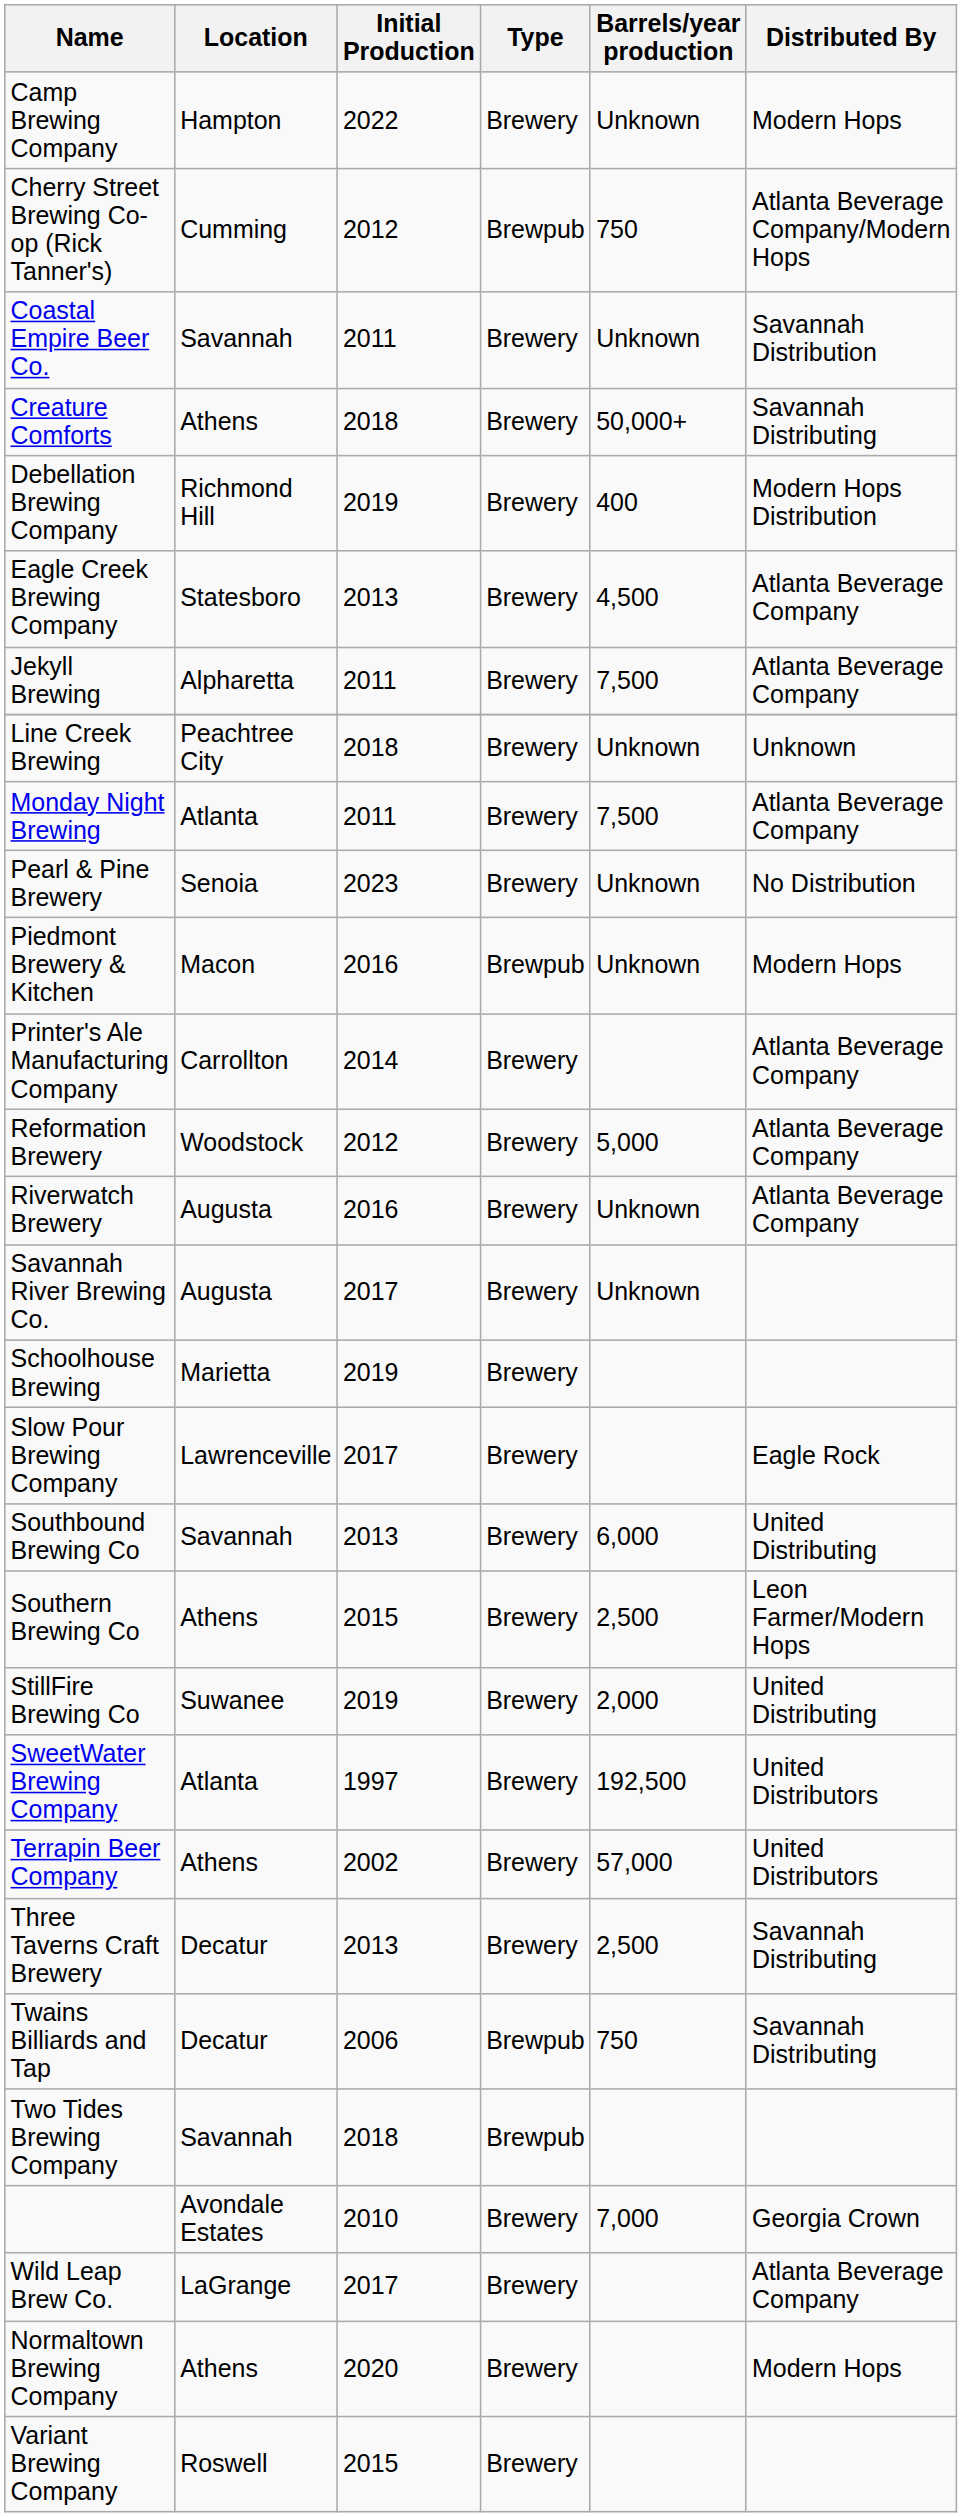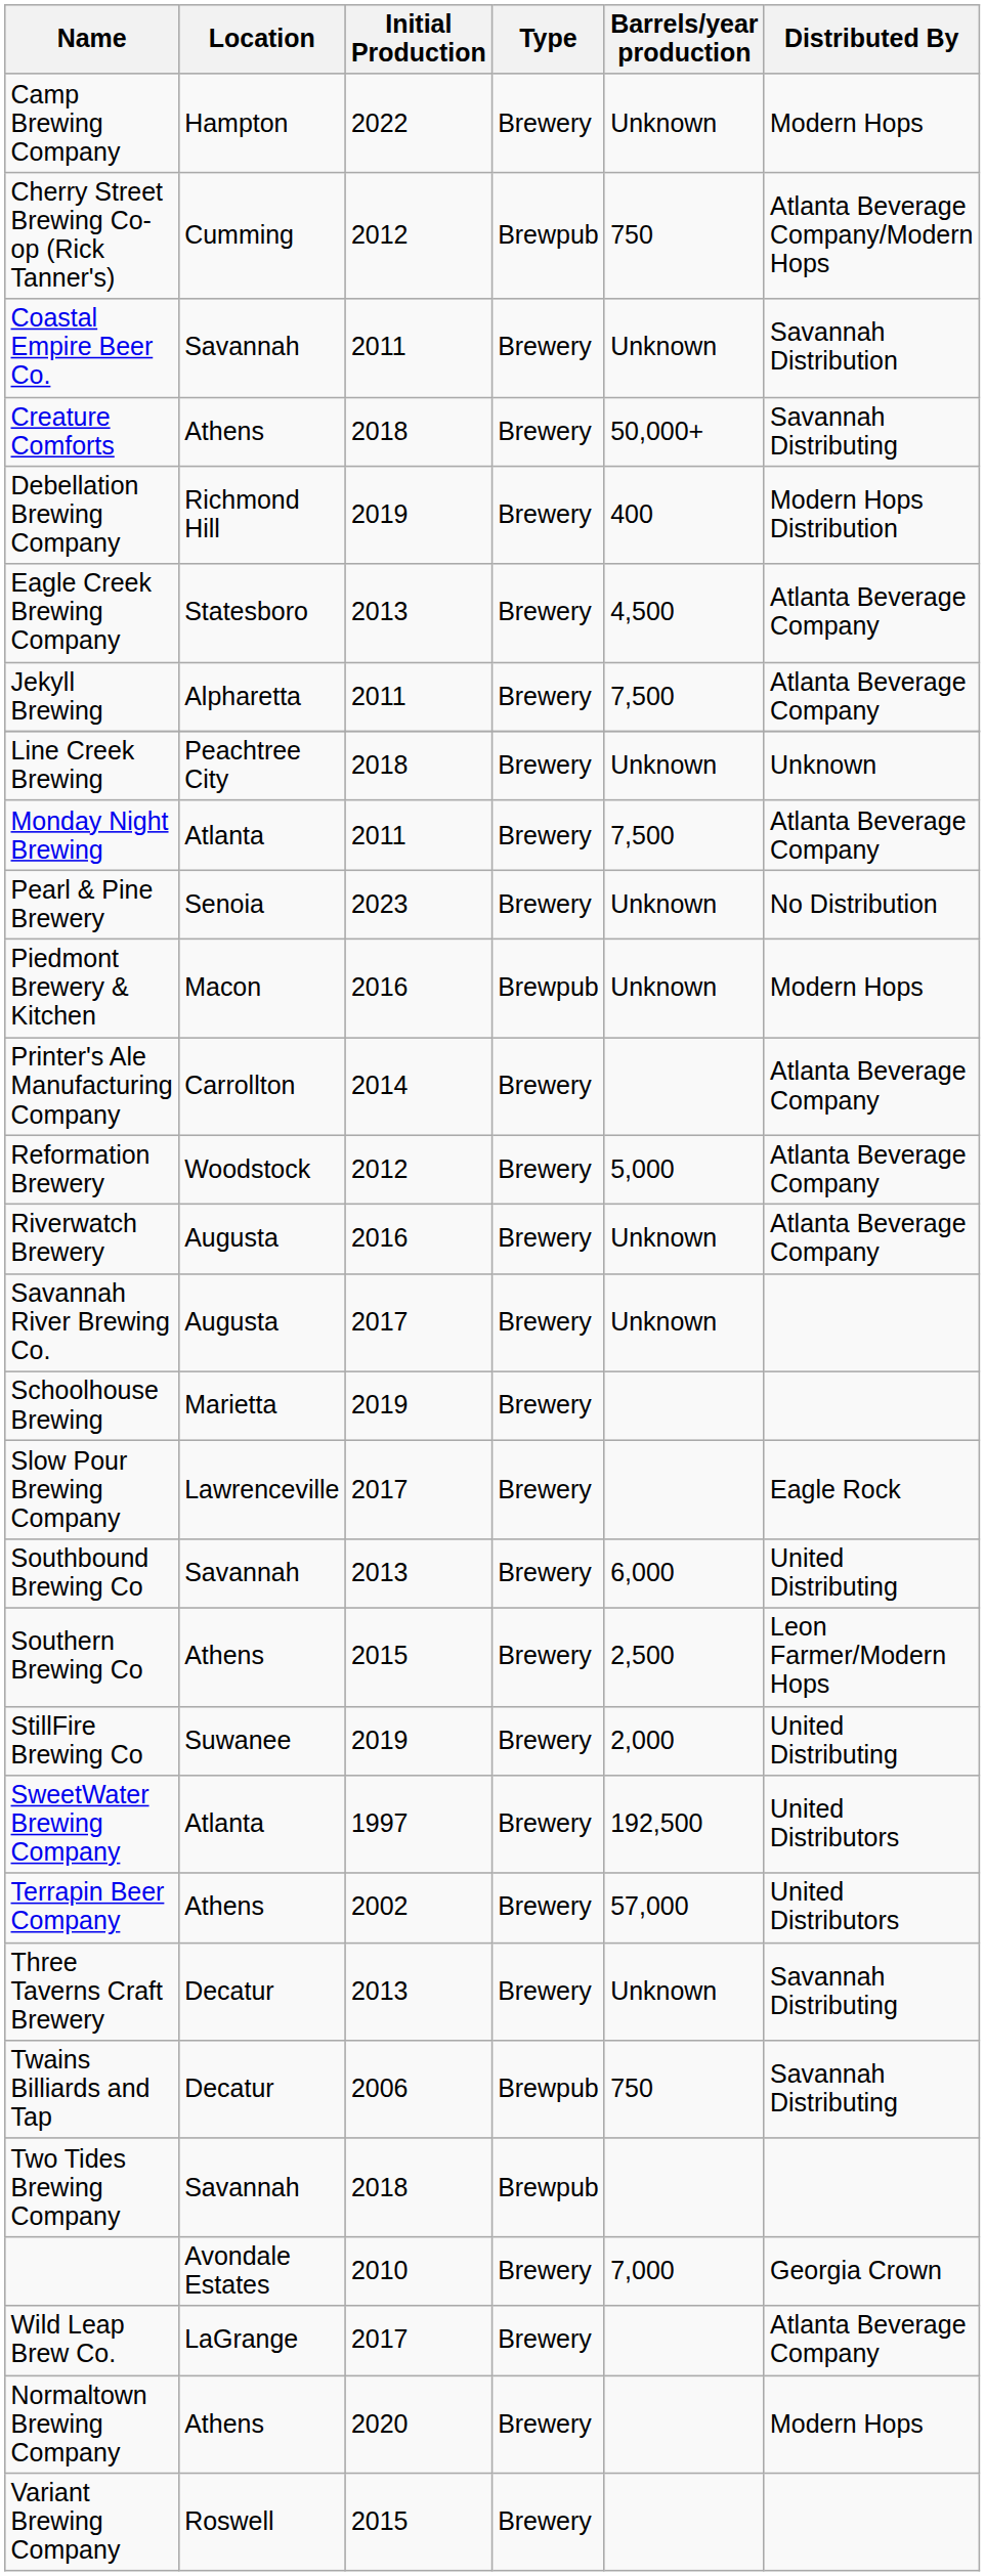Three Taverns Craft Brewery | Barrels/year production: 2,500 -> Unknown
